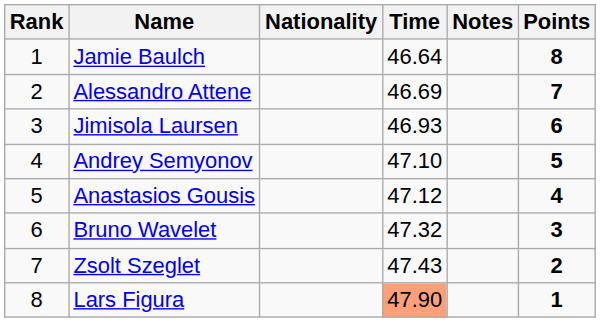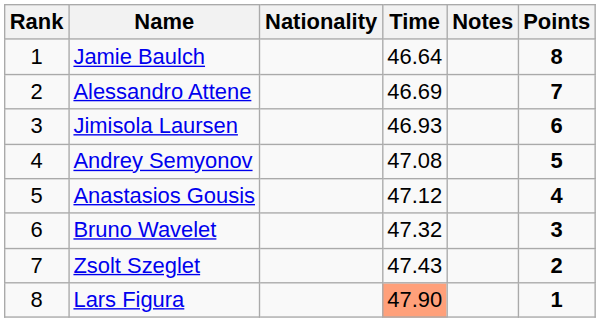Andrey Semyonov | Time: 47.10 -> 47.08
